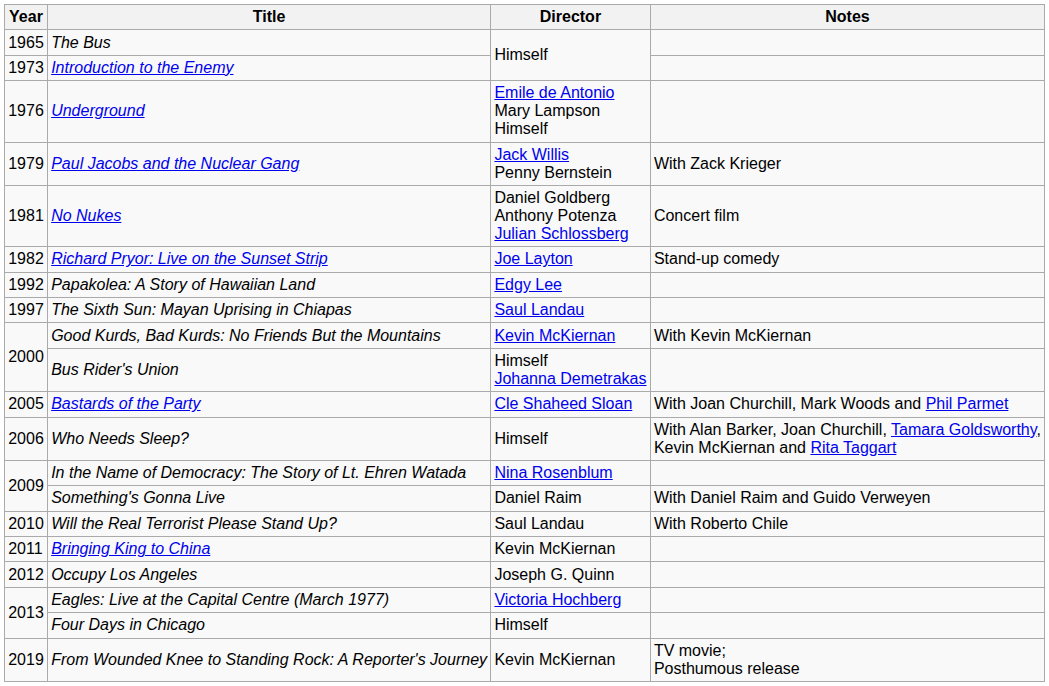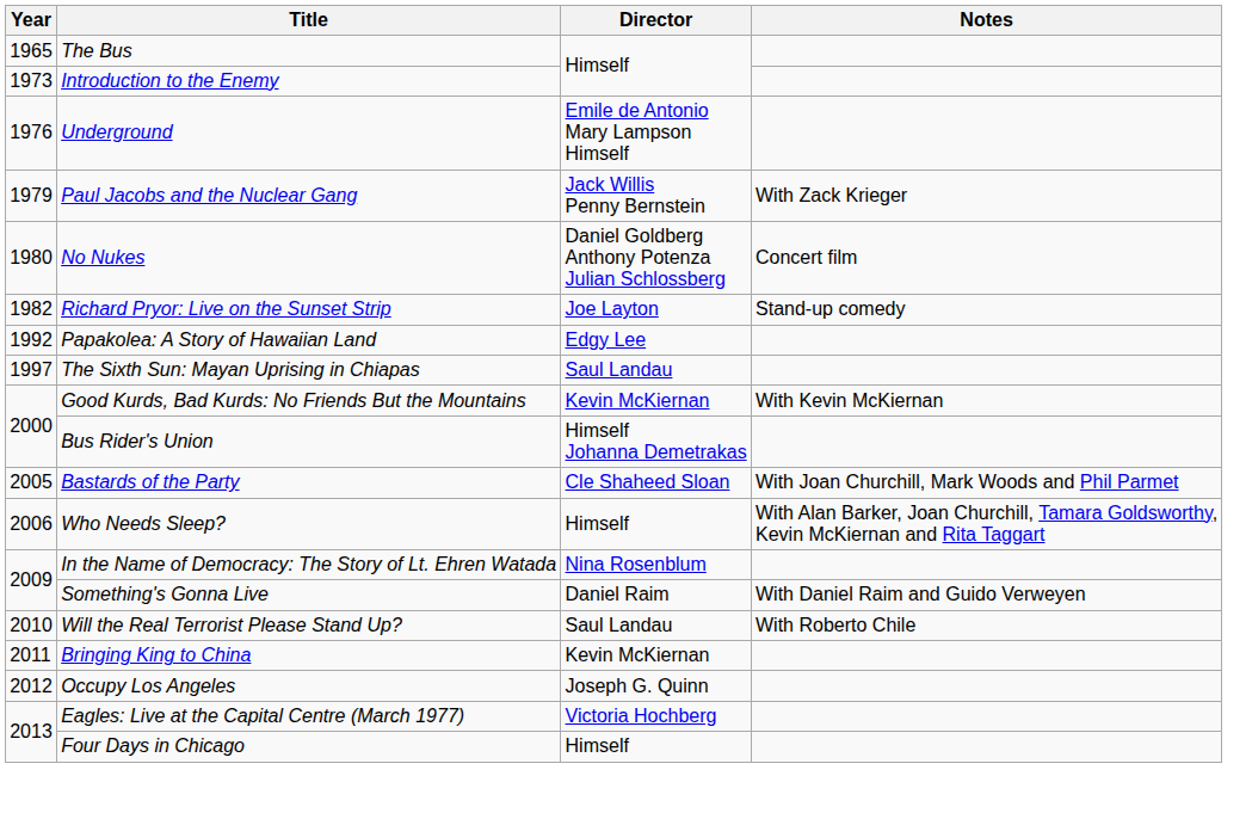No Nukes | Year: 1981 -> 1980
- row: 2019 | From Wounded Knee to Standing Rock: A Reporter's Journey | Kevin McKiernan | TV movie; Posthumous release
